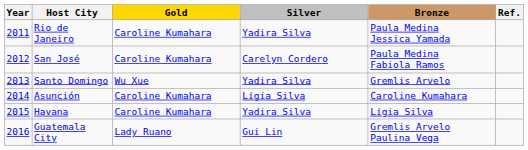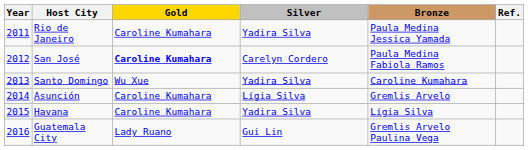San José | Gold: normal -> bold
Santo Domingo | Bronze: Gremlis Arvelo -> Caroline Kumahara
Asunción | Bronze: Caroline Kumahara -> Gremlis Arvelo
